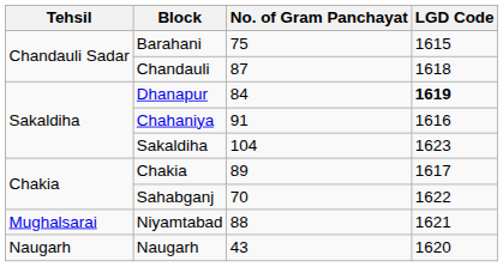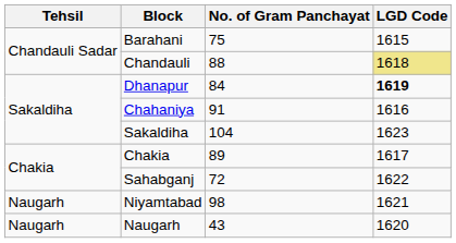Chandauli | No. of Gram Panchayat: 87 -> 88
Chandauli | LGD Code: no background -> khaki background
Sahabganj | No. of Gram Panchayat: 70 -> 72
Niyamtabad | Tehsil: Mughalsarai -> Naugarh
Niyamtabad | No. of Gram Panchayat: 88 -> 98
